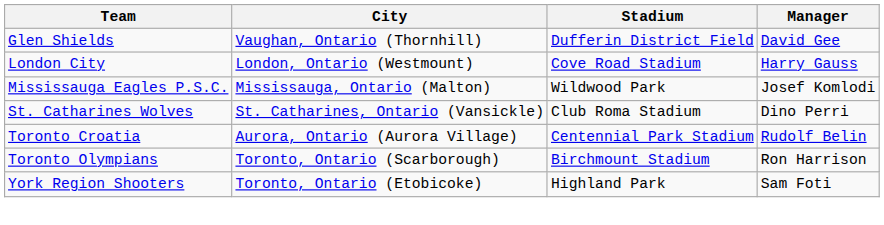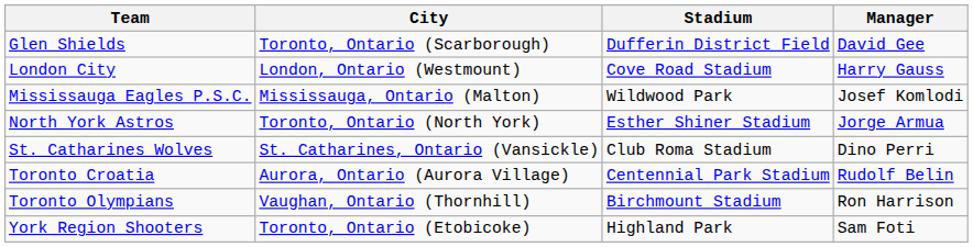Glen Shields | City: Vaughan, Ontario (Thornhill) -> Toronto, Ontario (Scarborough)
+ row: North York Astros | Toronto, Ontario (North York) | Esther Shiner Stadium | Jorge Armua
Toronto Olympians | City: Toronto, Ontario (Scarborough) -> Vaughan, Ontario (Thornhill)
